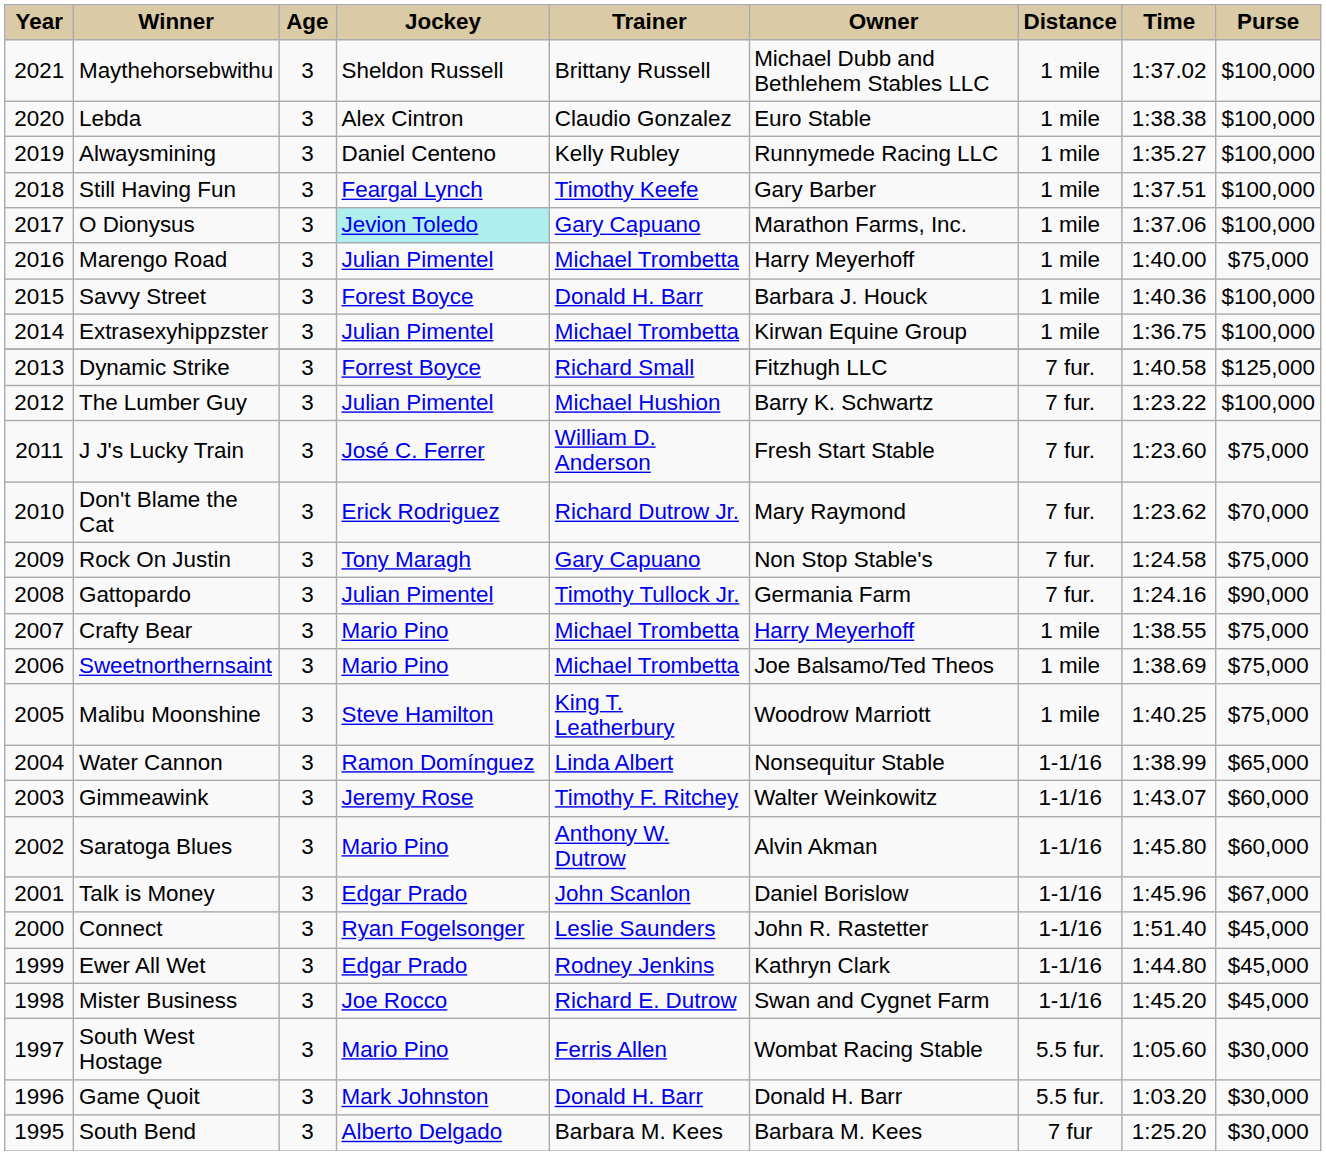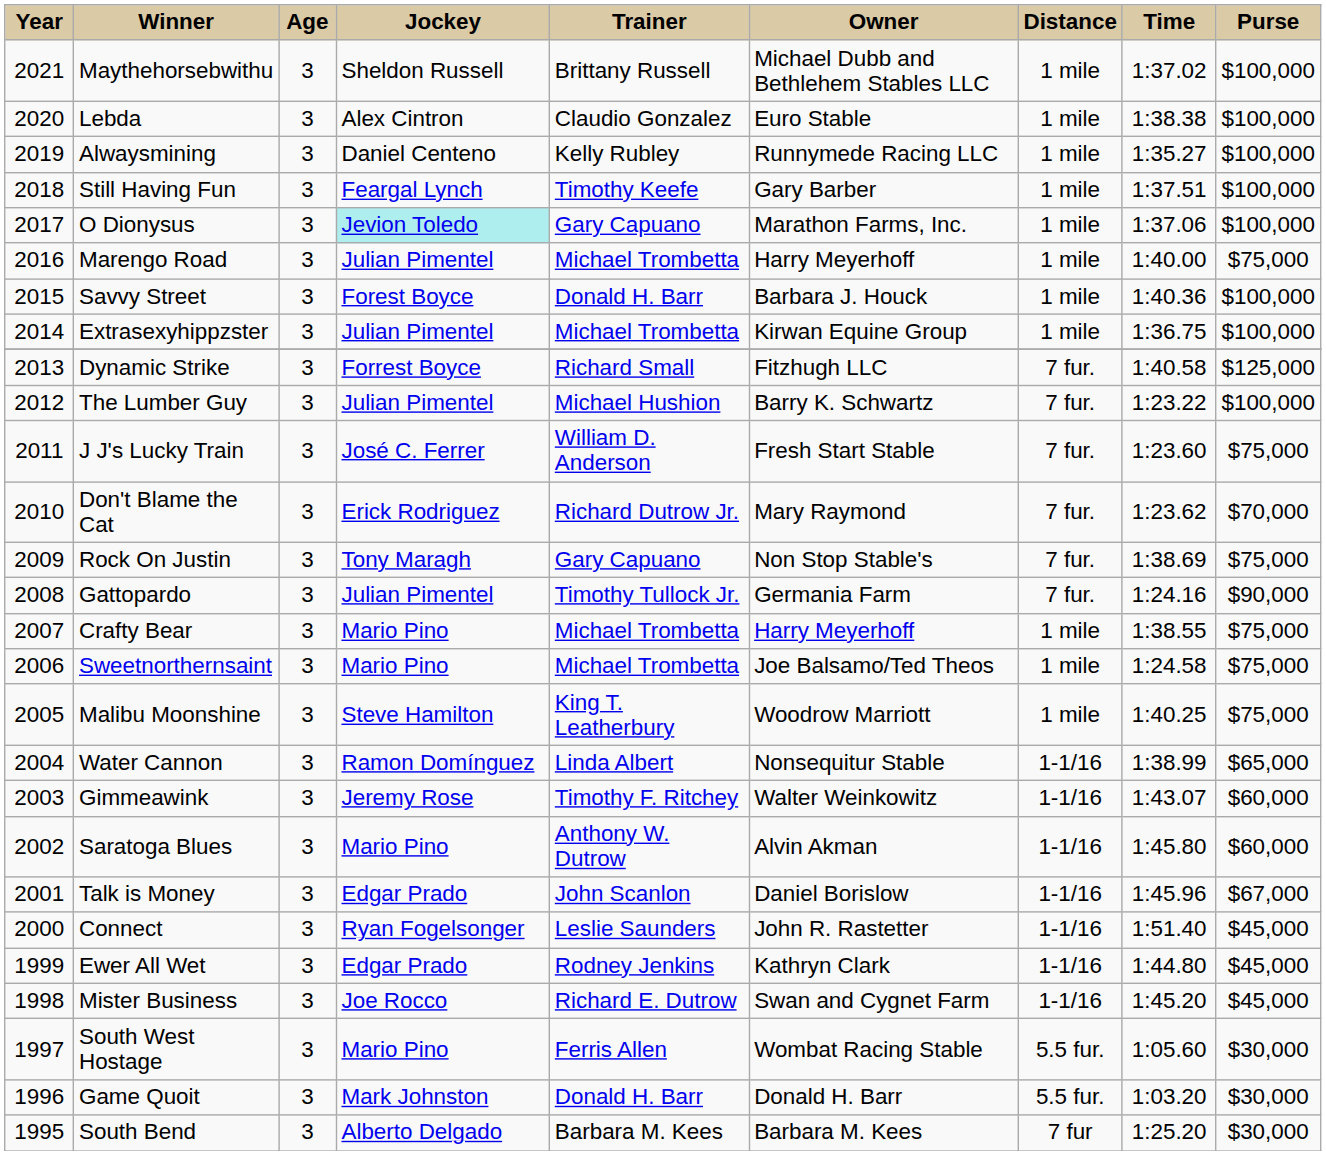Rock On Justin | Time: 1:24.58 -> 1:38.69
Sweetnorthernsaint | Time: 1:38.69 -> 1:24.58
